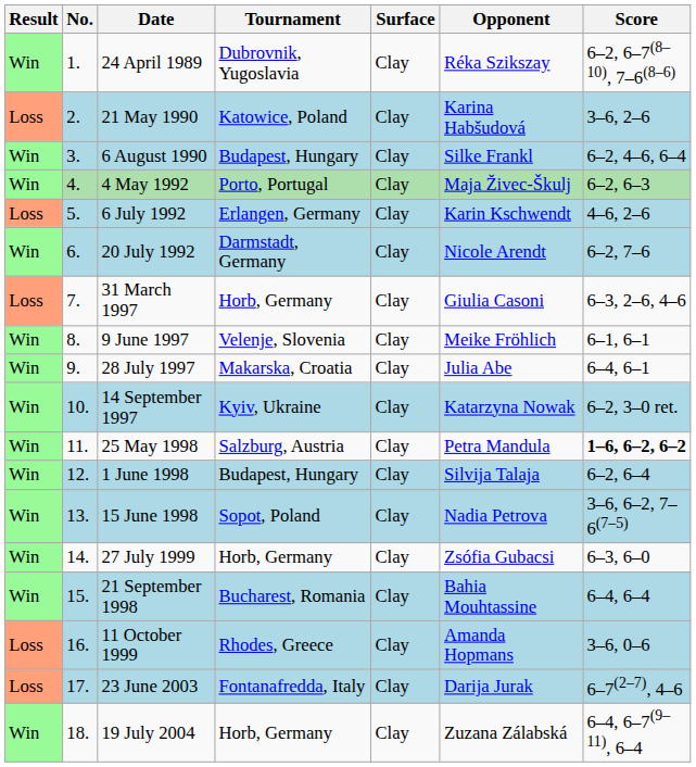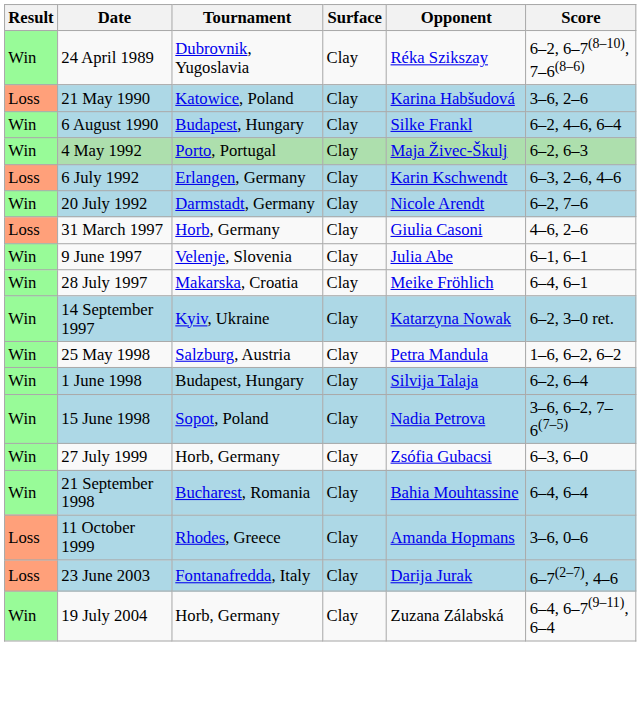- column: No. | 1. | 2. | 3. | 4. | 5. | 6. | 7. | 8. | 9. | 10. | 11. | 12. | 13. | 14. | 15. | 16. | 17. | 18.
6 July 1992 | Score: 4–6, 2–6 -> 6–3, 2–6, 4–6
31 March 1997 | Score: 6–3, 2–6, 4–6 -> 4–6, 2–6
9 June 1997 | Opponent: Meike Fröhlich -> Julia Abe
28 July 1997 | Opponent: Julia Abe -> Meike Fröhlich
25 May 1998 | Score: bold -> normal
